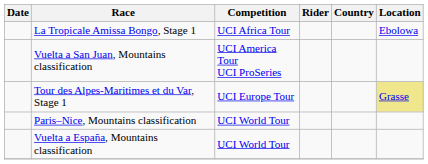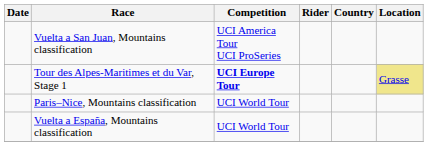- row: La Tropicale Amissa Bongo, Stage 1 | UCI Africa Tour | Ebolowa
Tour des Alpes-Maritimes et du Var, Stage 1 | Competition: normal -> bold
